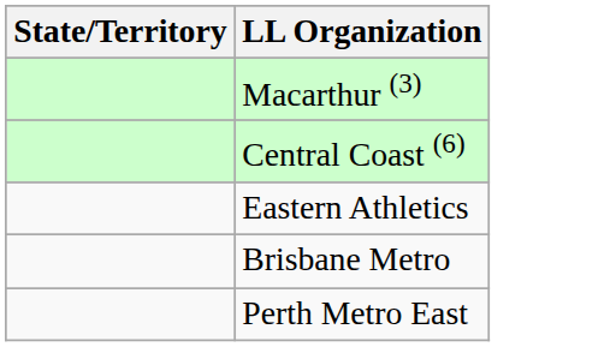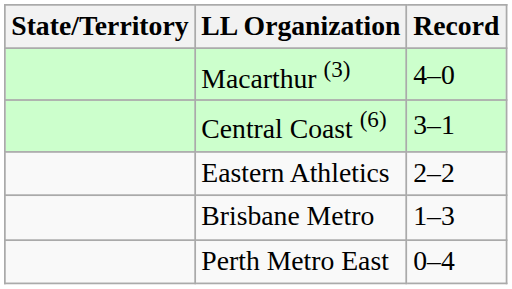+ column: Record | 4–0 | 3–1 | 2–2 | 1–3 | 0–4
